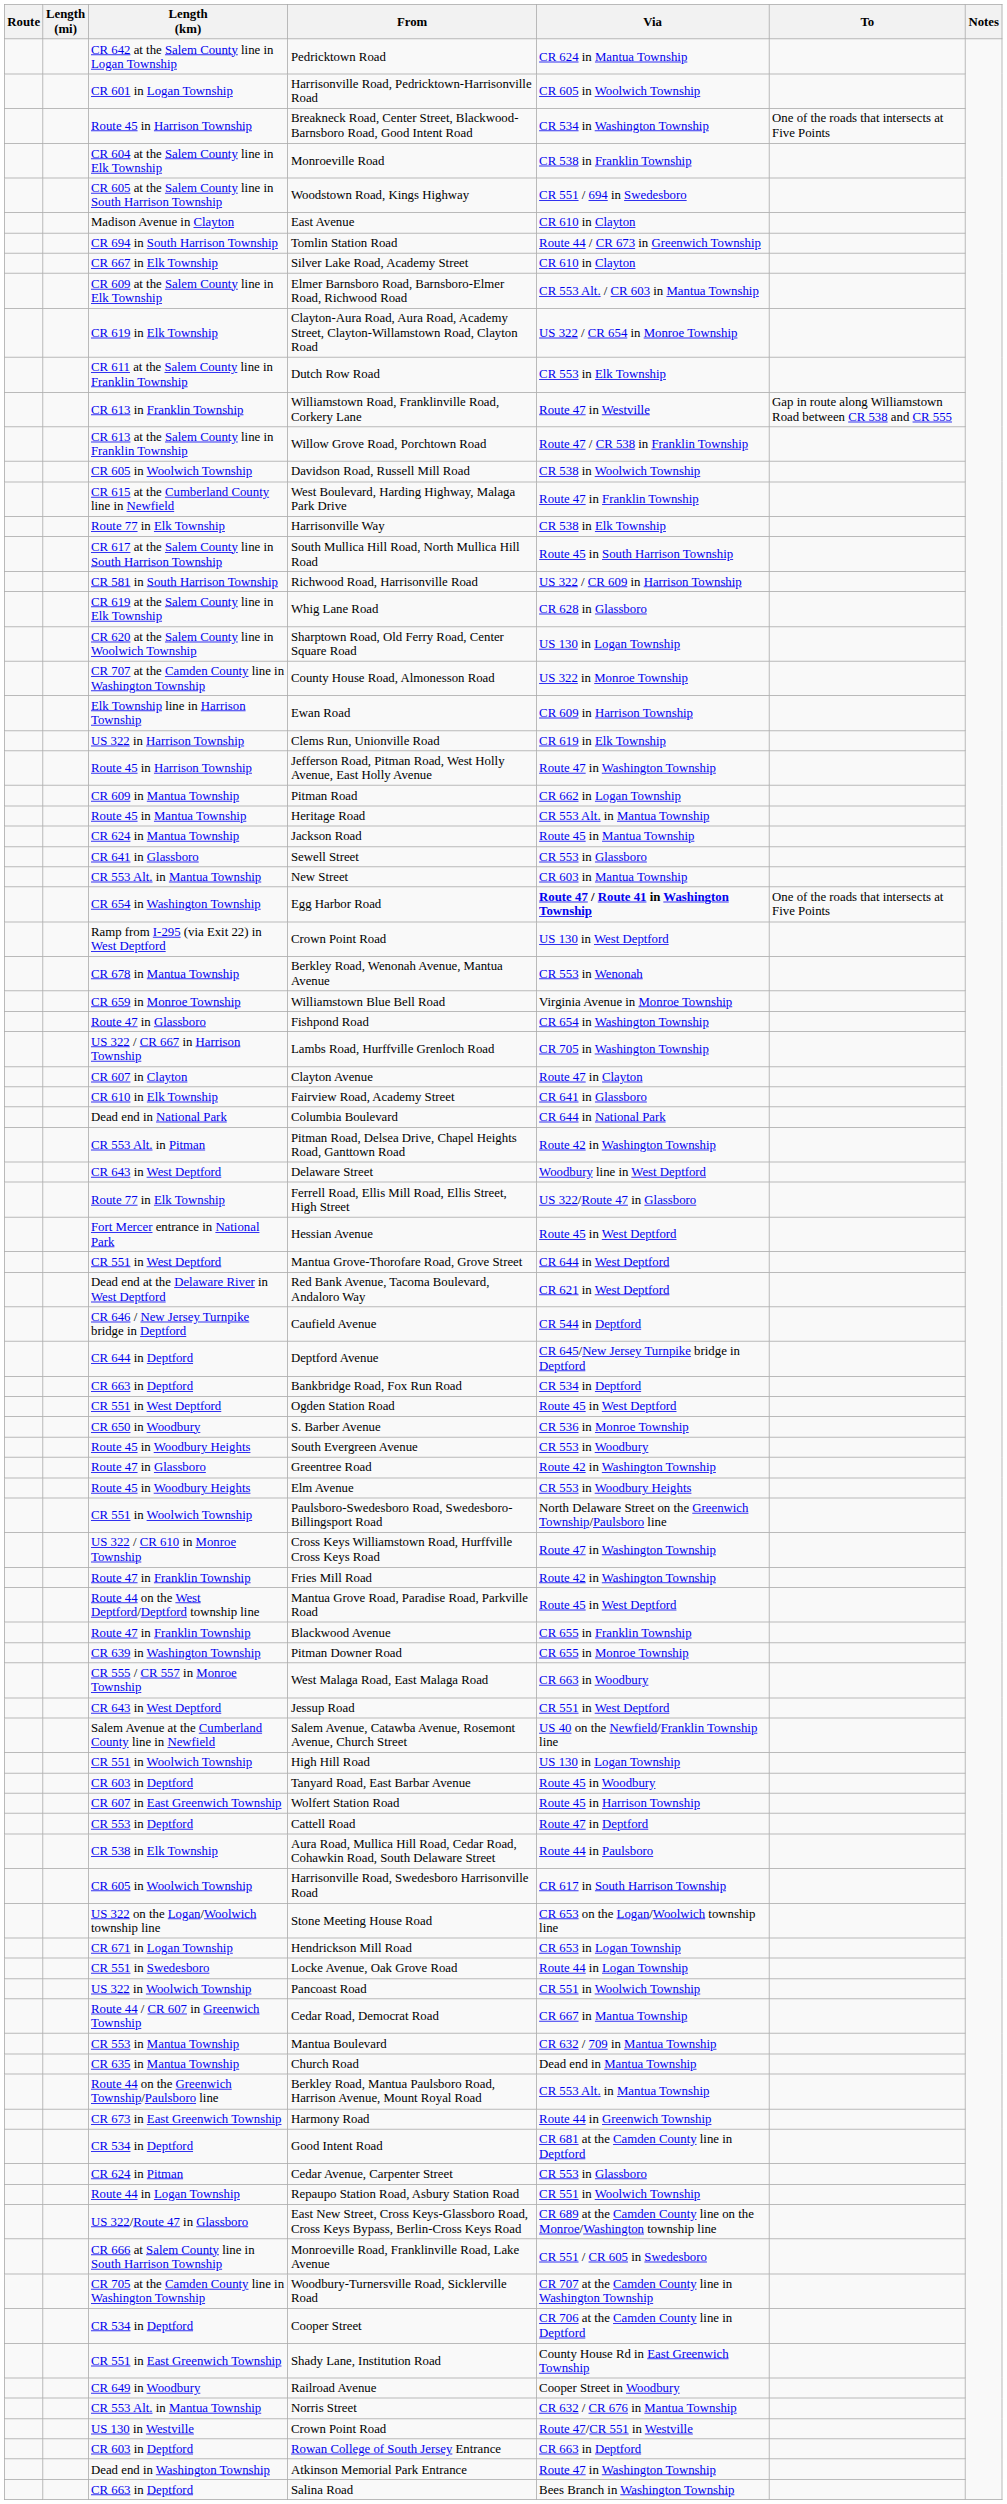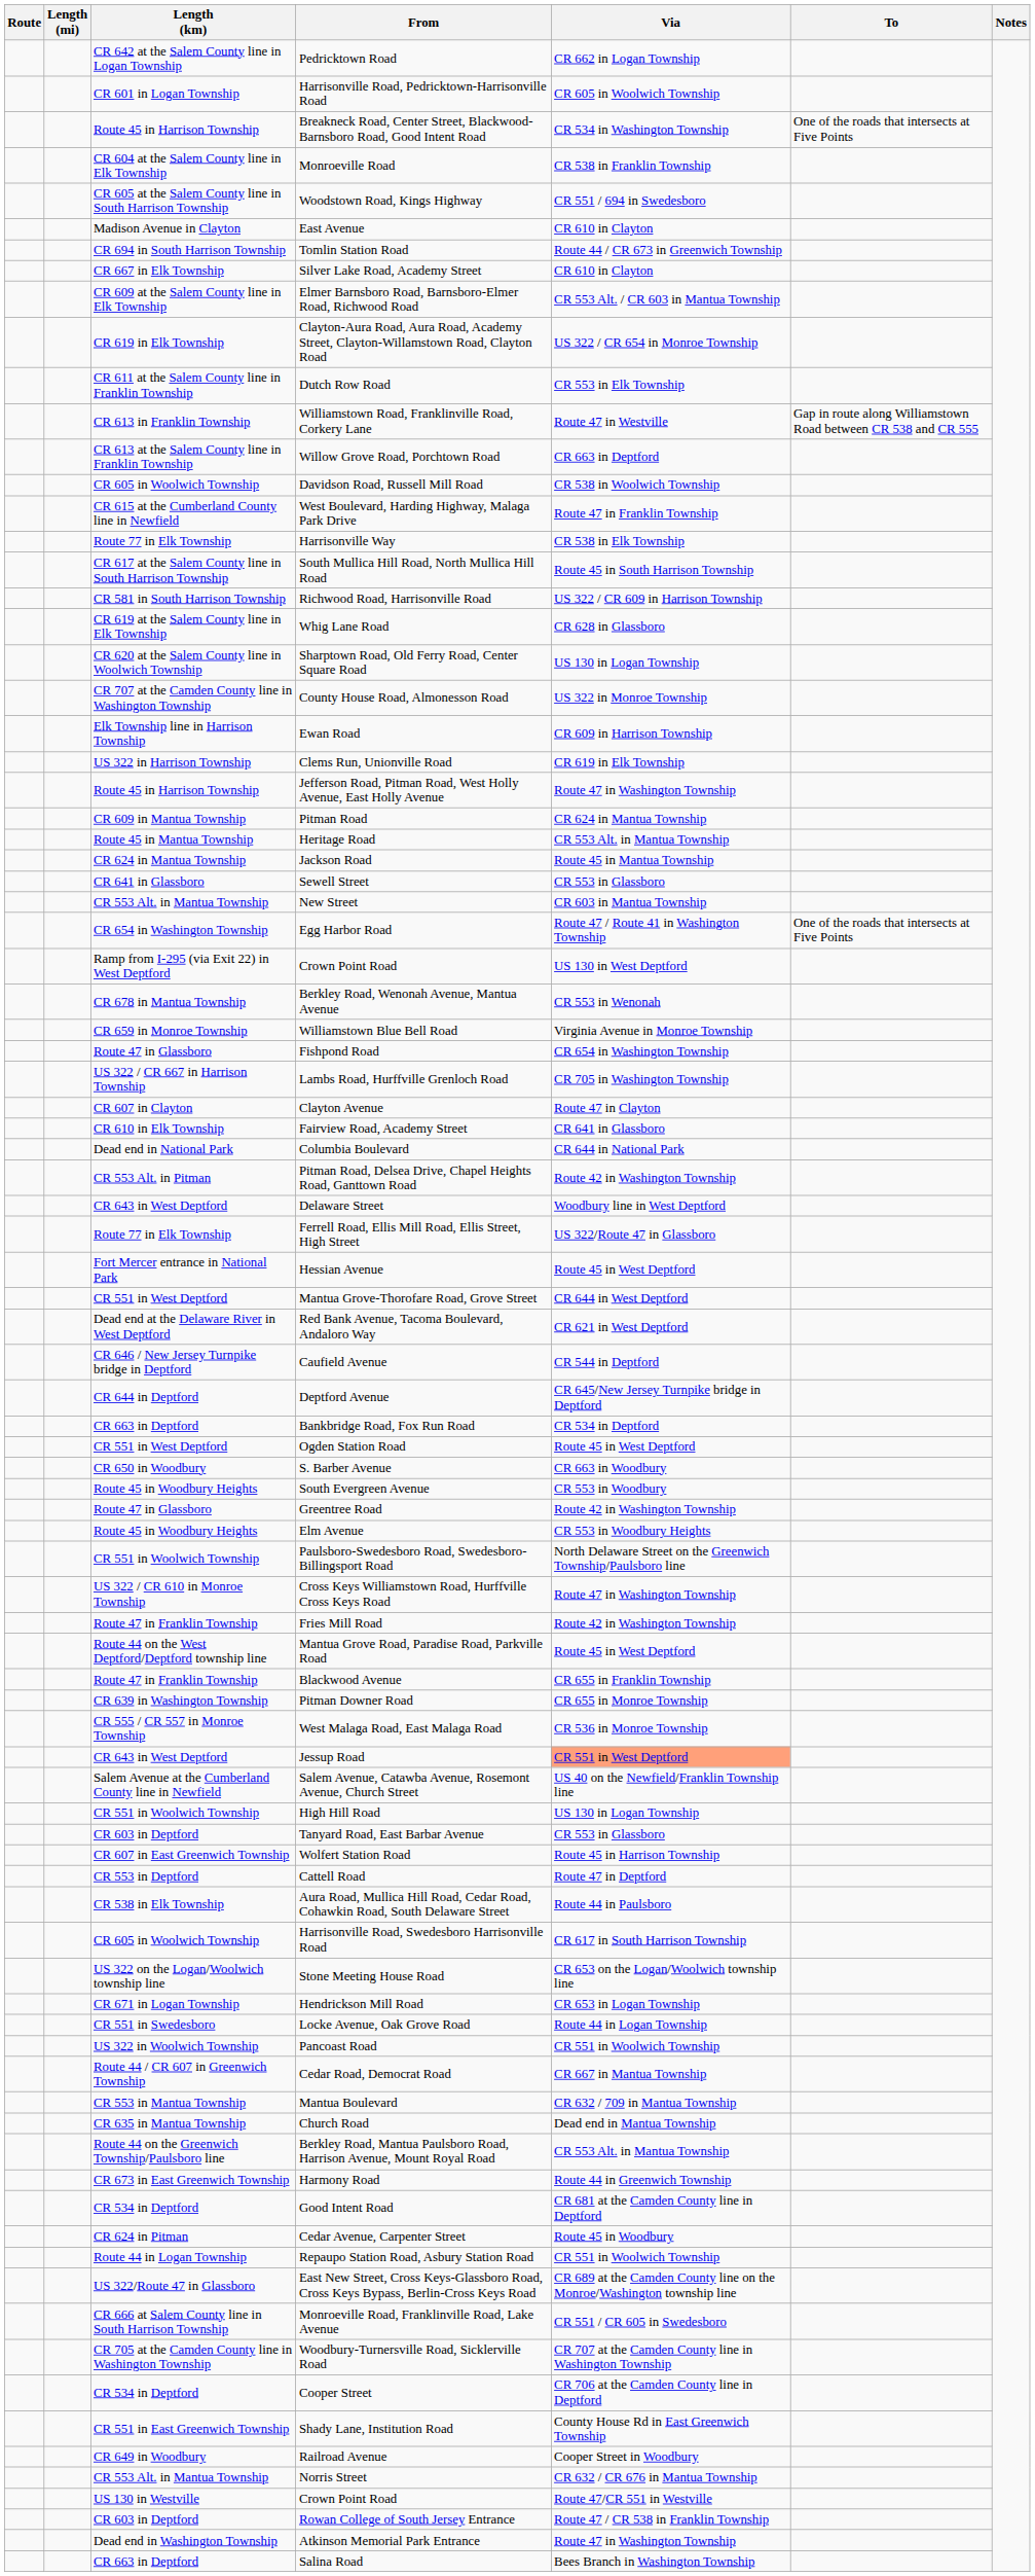Pedricktown Road | Via: CR 624 in Mantua Township -> CR 662 in Logan Township
Willow Grove Road, Porchtown Road | Via: Route 47 / CR 538 in Franklin Township -> CR 663 in Deptford
Pitman Road | Via: CR 662 in Logan Township -> CR 624 in Mantua Township
Egg Harbor Road | Via: bold -> normal
S. Barber Avenue | Via: CR 536 in Monroe Township -> CR 663 in Woodbury
West Malaga Road, East Malaga Road | Via: CR 663 in Woodbury -> CR 536 in Monroe Township
Jessup Road | Via: no background -> lightsalmon background
Tanyard Road, East Barbar Avenue | Via: Route 45 in Woodbury -> CR 553 in Glassboro
Cedar Avenue, Carpenter Street | Via: CR 553 in Glassboro -> Route 45 in Woodbury
Rowan College of South Jersey Entrance | Via: CR 663 in Deptford -> Route 47 / CR 538 in Franklin Township
